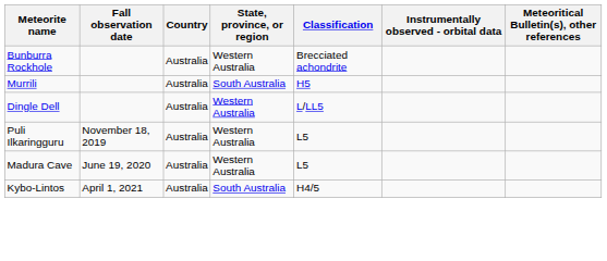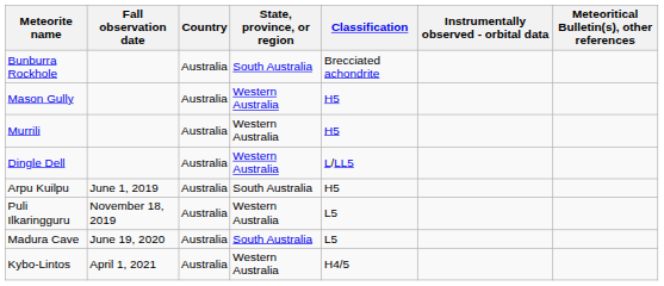Bunburra Rockhole | State, province, or region: Western Australia -> South Australia
+ row: Mason Gully | Australia | Western Australia | H5
Murrili | State, province, or region: South Australia -> Western Australia
+ row: Arpu Kuilpu | June 1, 2019 | Australia | South Australia | H5
Madura Cave | State, province, or region: Western Australia -> South Australia
Kybo-Lintos | State, province, or region: South Australia -> Western Australia
